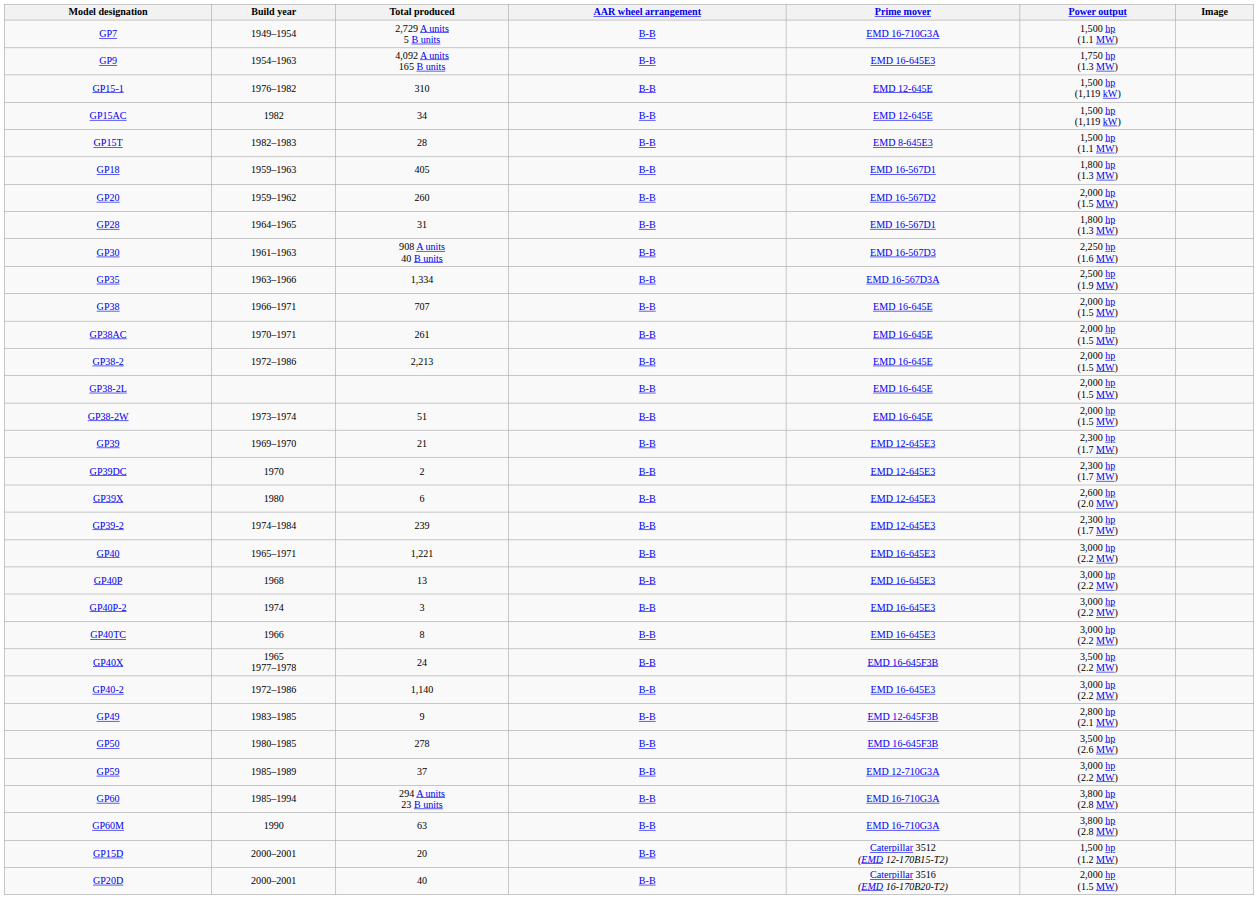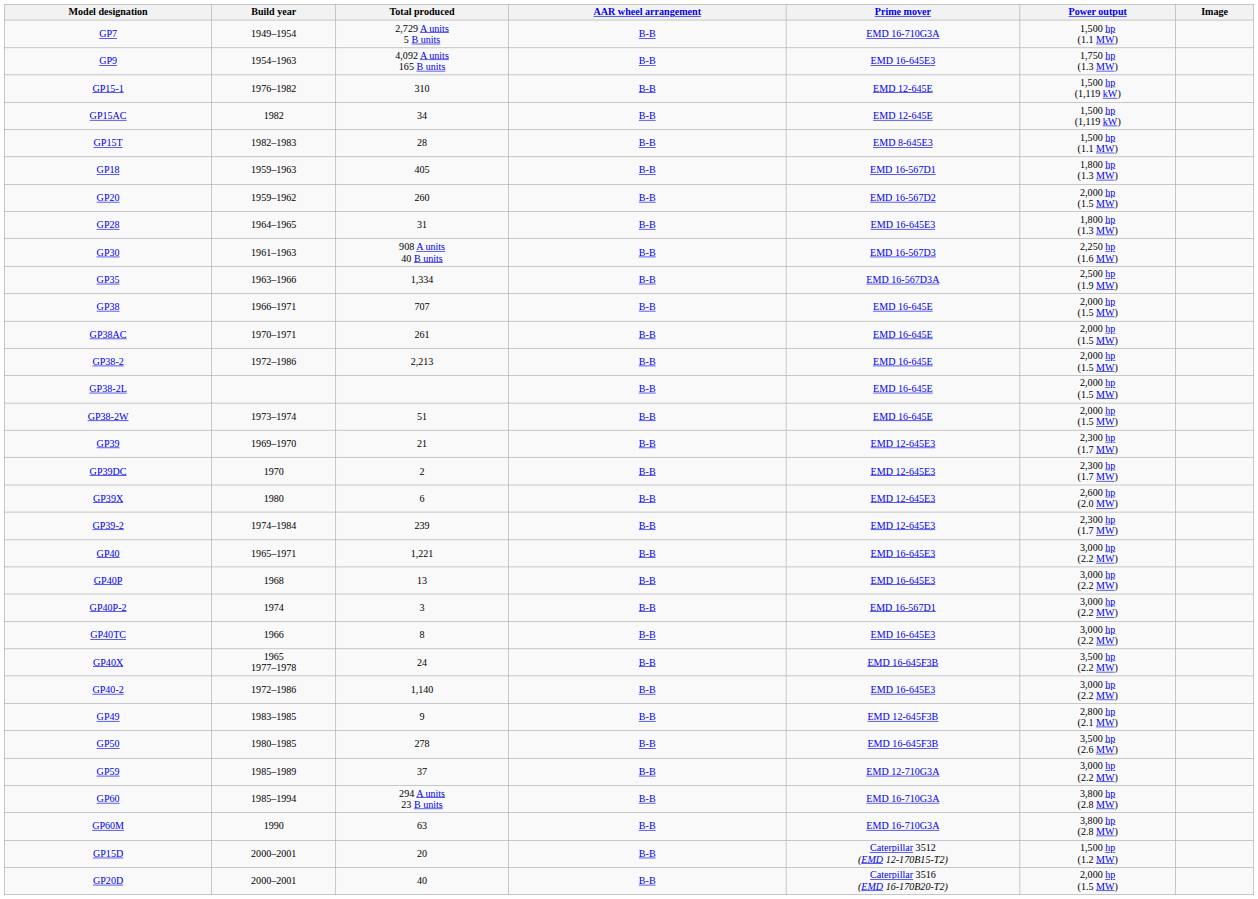GP28 | Prime mover: EMD 16-567D1 -> EMD 16-645E3
GP40P-2 | Prime mover: EMD 16-645E3 -> EMD 16-567D1
